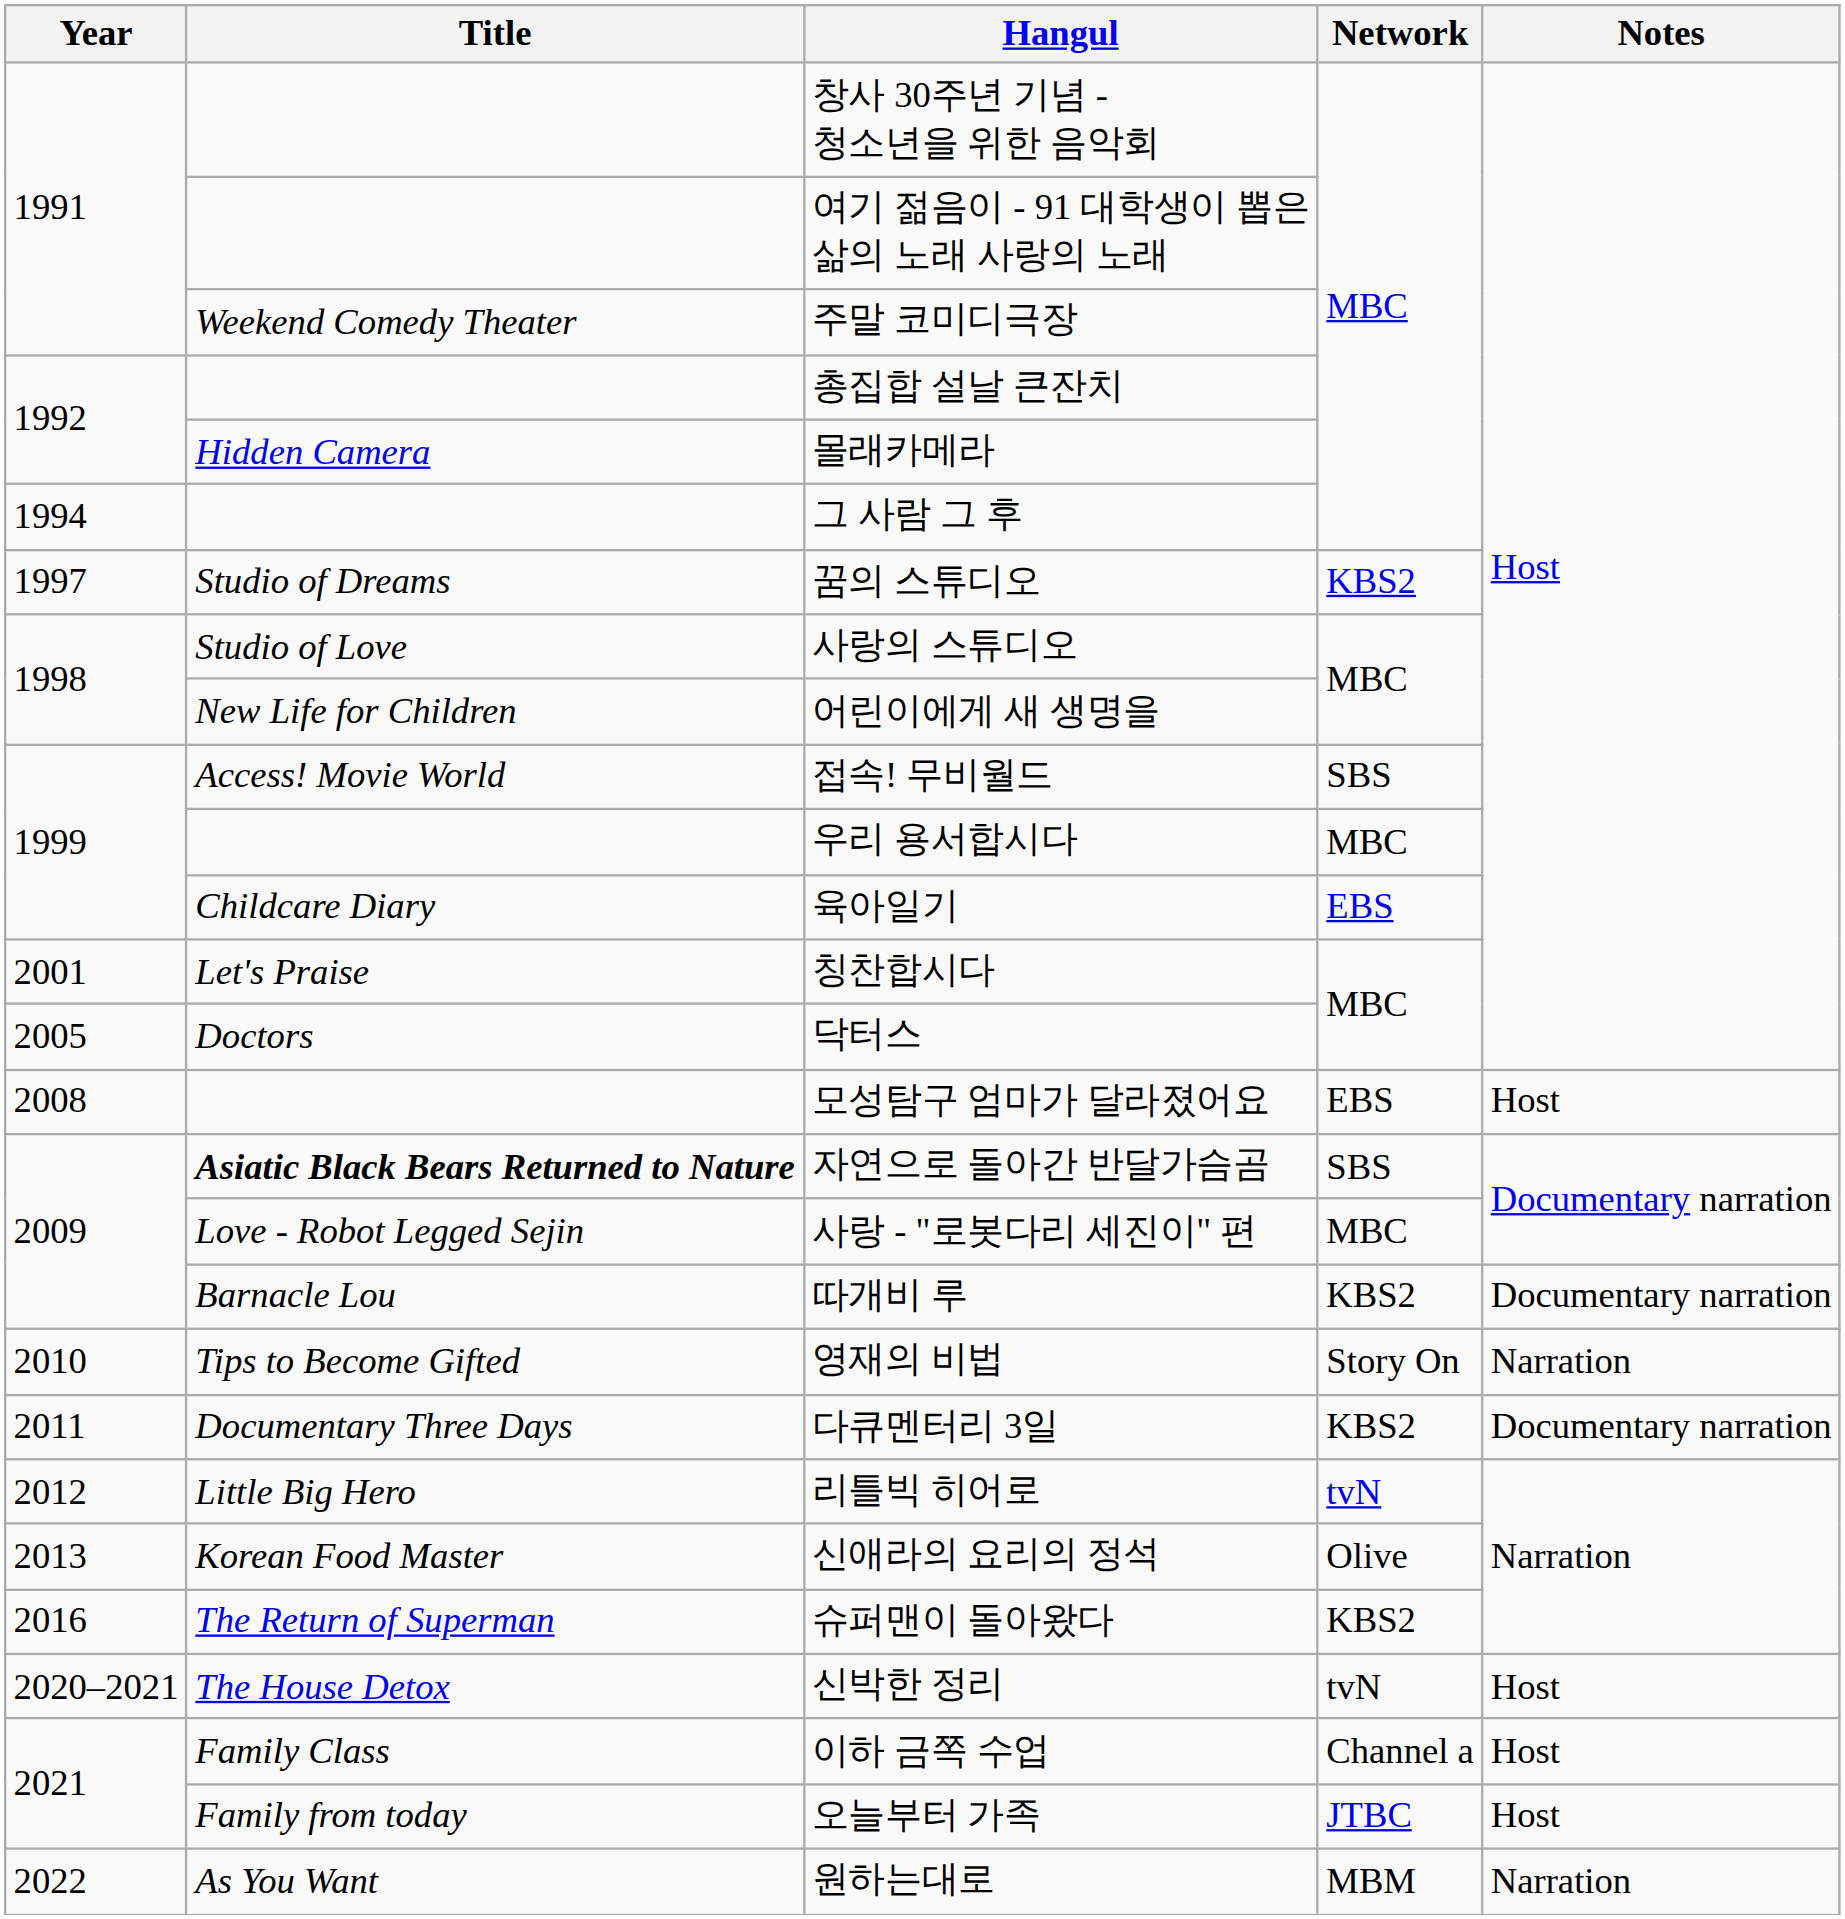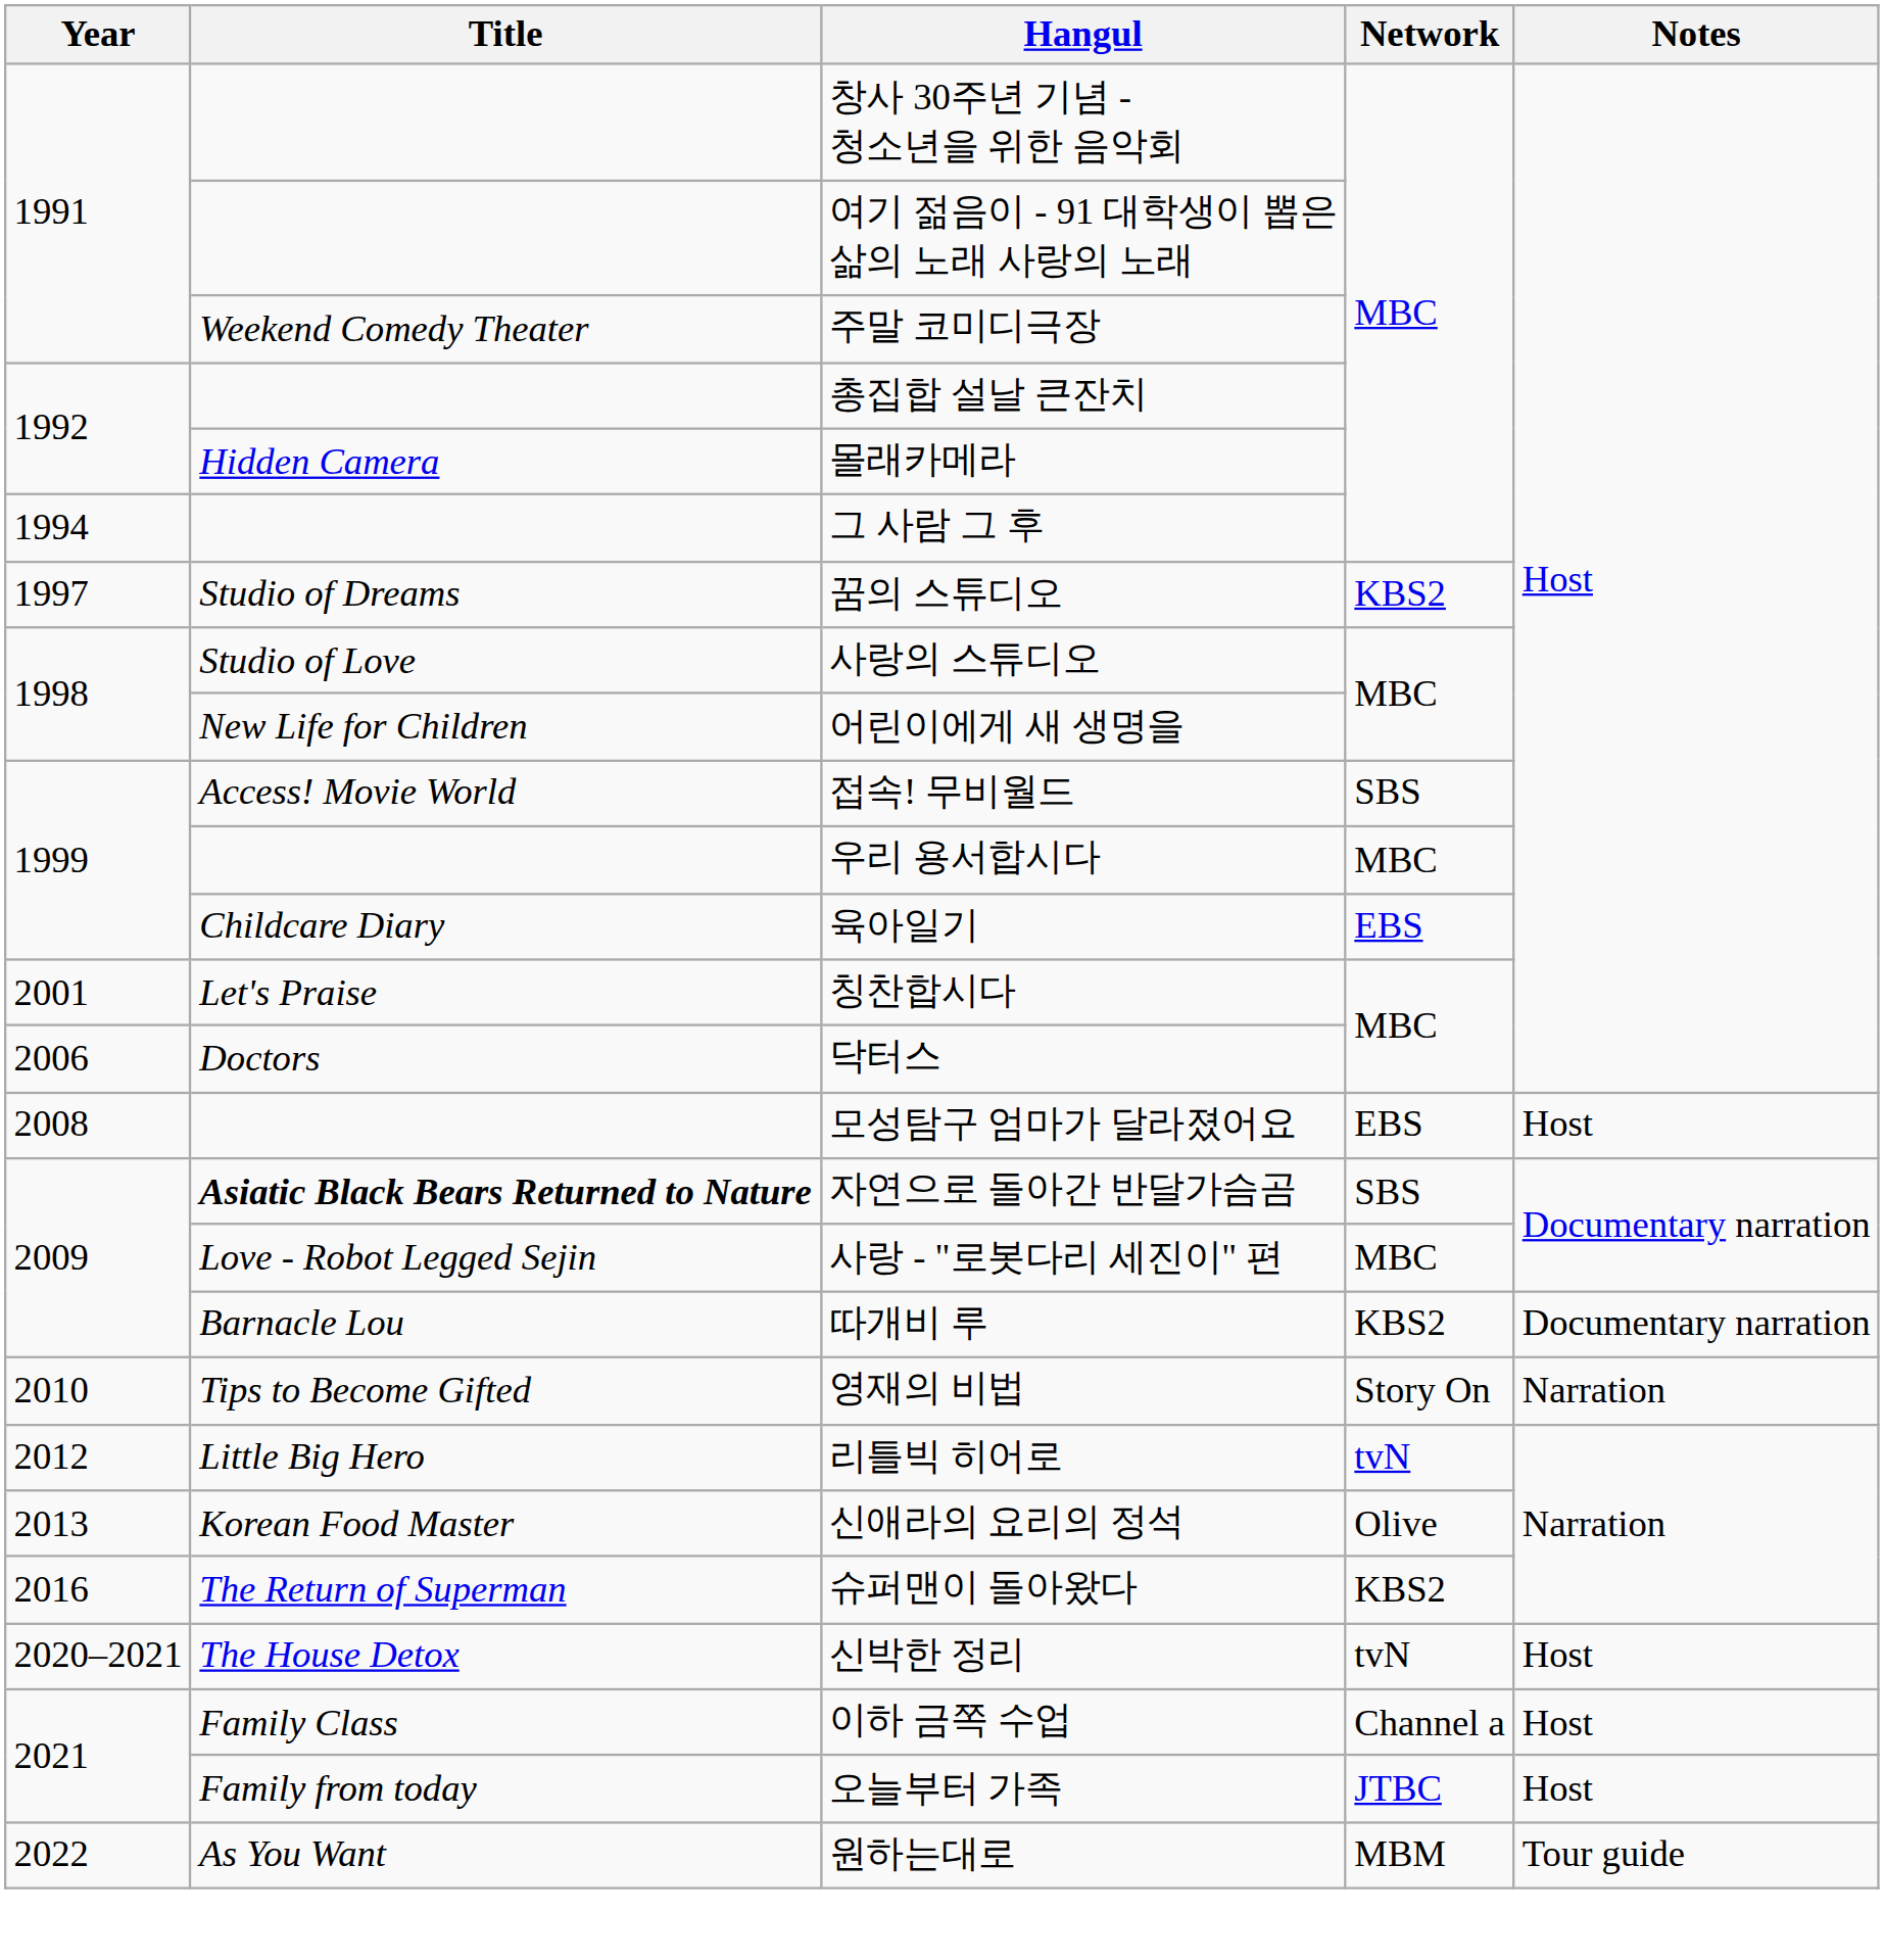닥터스 | Year: 2005 -> 2006
- row: 2011 | Documentary Three Days | 다큐멘터리 3일 | KBS2 | Documentary narration
원하는대로 | Notes: Narration -> Tour guide
